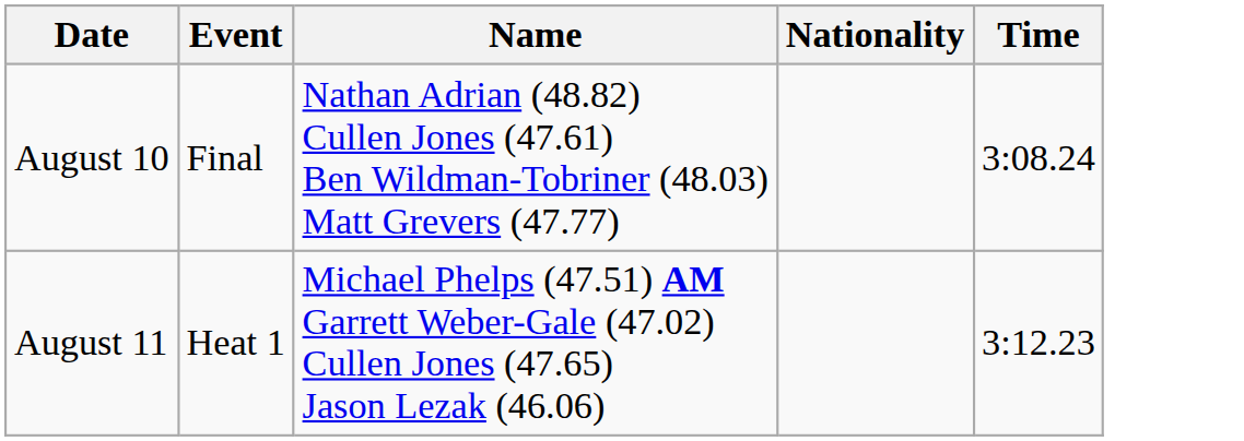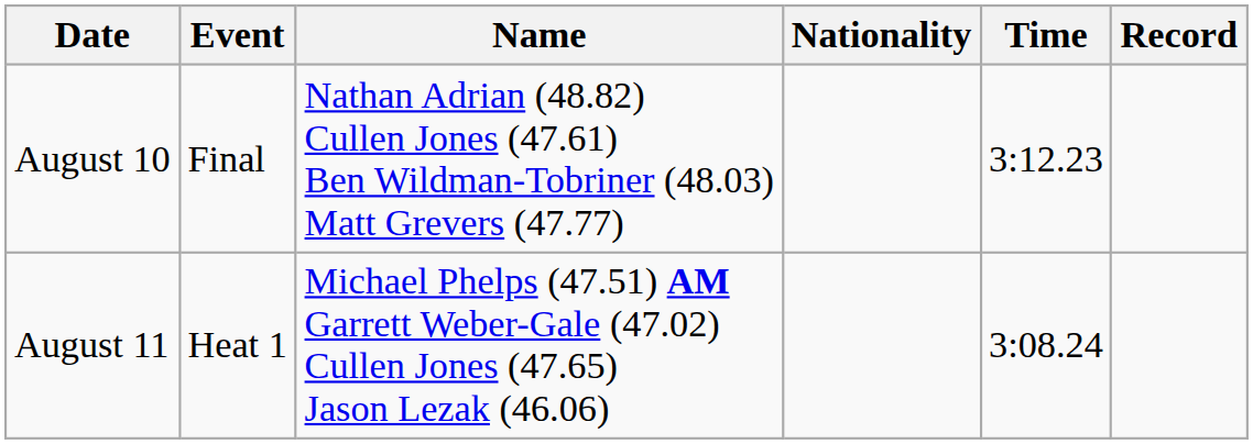+ column: Record
August 10 | Time: 3:08.24 -> 3:12.23
August 11 | Time: 3:12.23 -> 3:08.24
